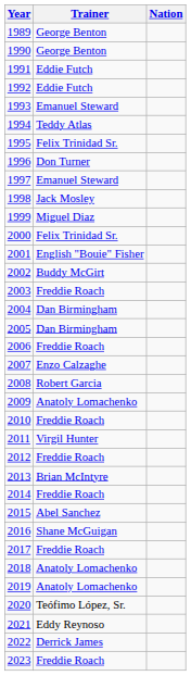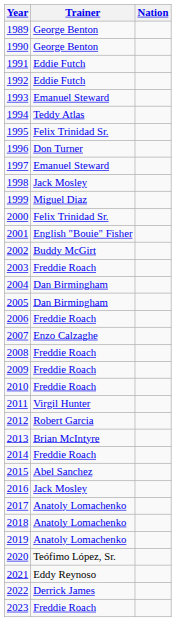2008 | Trainer: Robert Garcia -> Freddie Roach
2009 | Trainer: Anatoly Lomachenko -> Freddie Roach
2012 | Trainer: Freddie Roach -> Robert Garcia
2016 | Trainer: Shane McGuigan -> Jack Mosley
2017 | Trainer: Freddie Roach -> Anatoly Lomachenko
